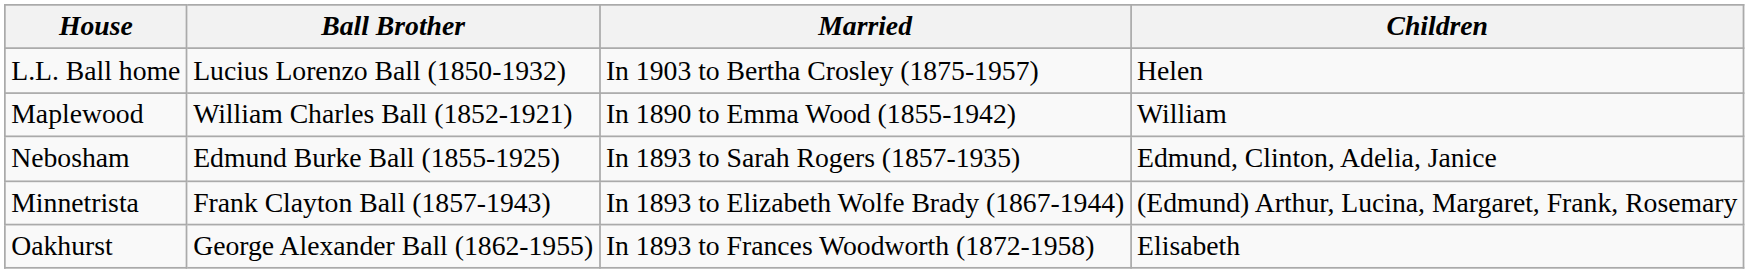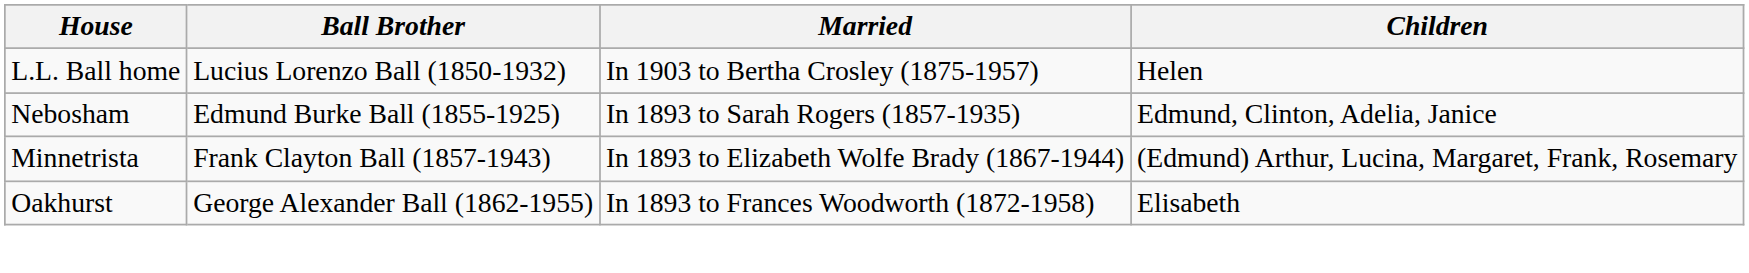- row: Maplewood | William Charles Ball (1852-1921) | In 1890 to Emma Wood (1855-1942) | William
